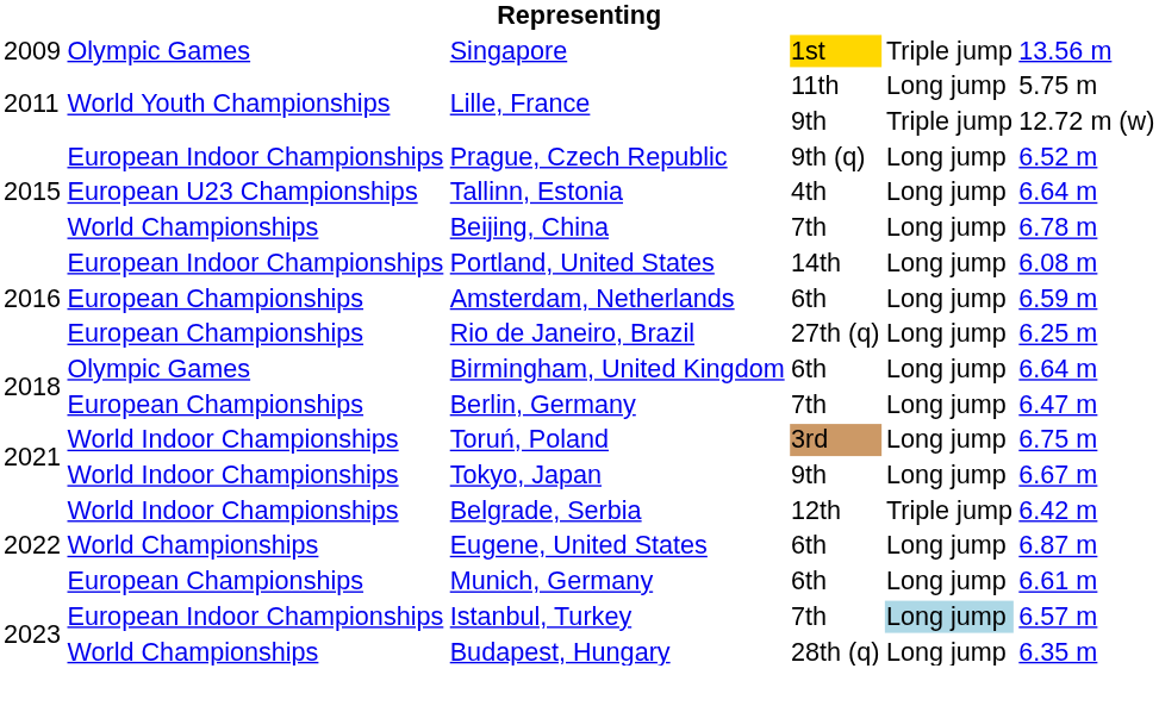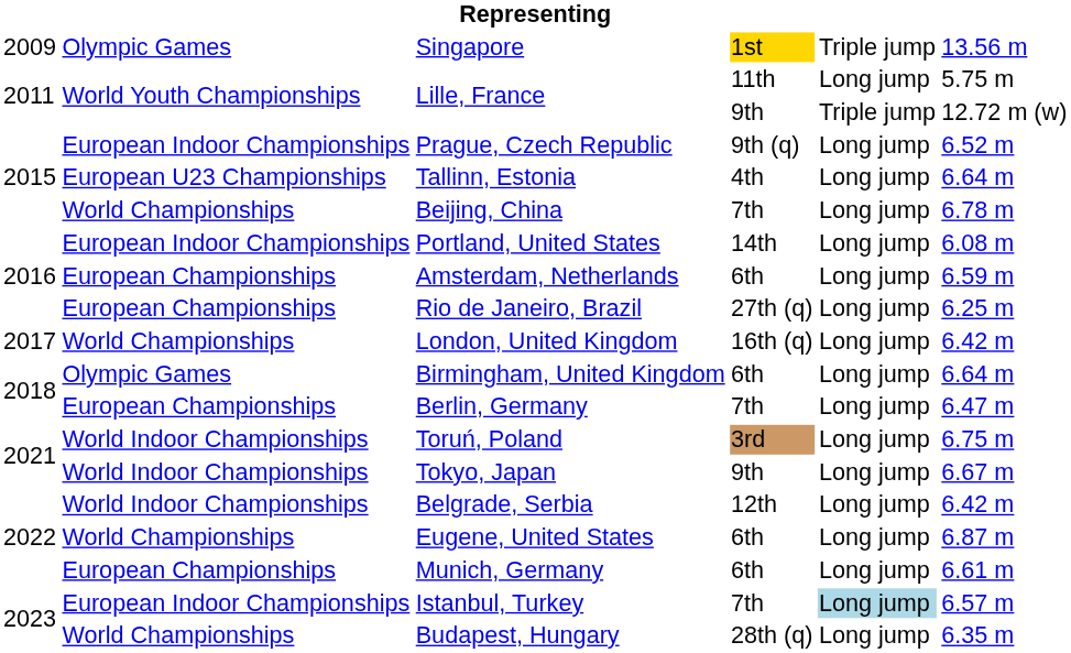+ row: 2017 | World Championships | London, United Kingdom | 16th (q) | Long jump | 6.42 m
Belgrade, Serbia | column 5: Triple jump -> Long jump
